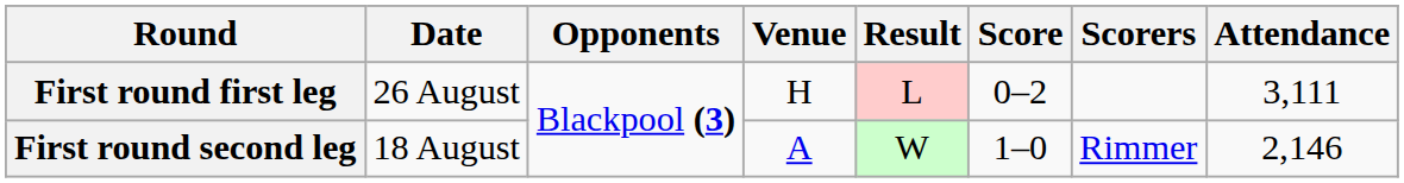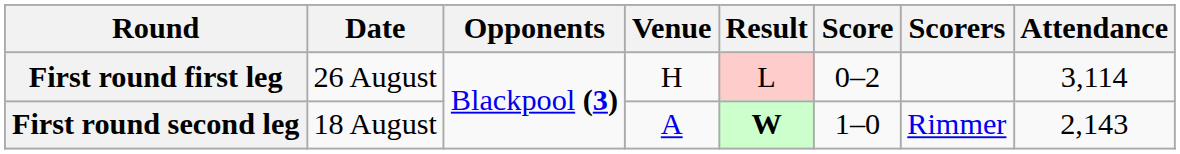First round first leg | Attendance: 3,111 -> 3,114
First round second leg | Result: normal -> bold
First round second leg | Attendance: 2,146 -> 2,143
